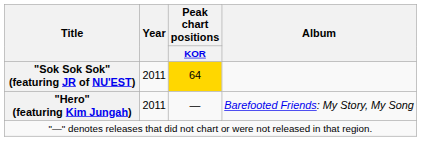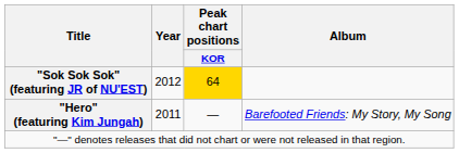"Sok Sok Sok" (featuring JR of NU'EST) | Year: 2011 -> 2012
